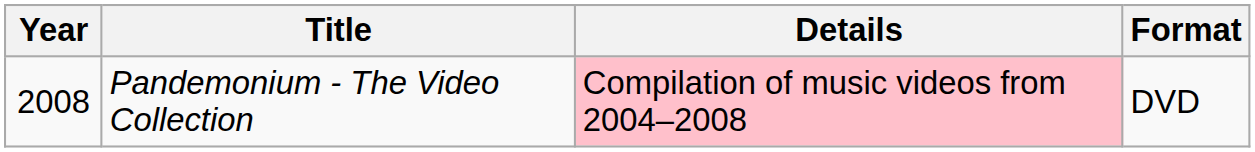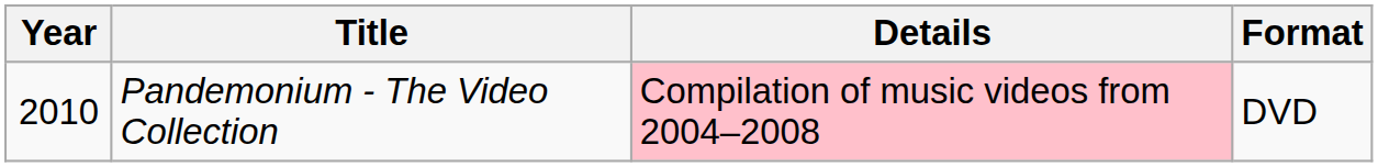Pandemonium - The Video Collection | Year: 2008 -> 2010
